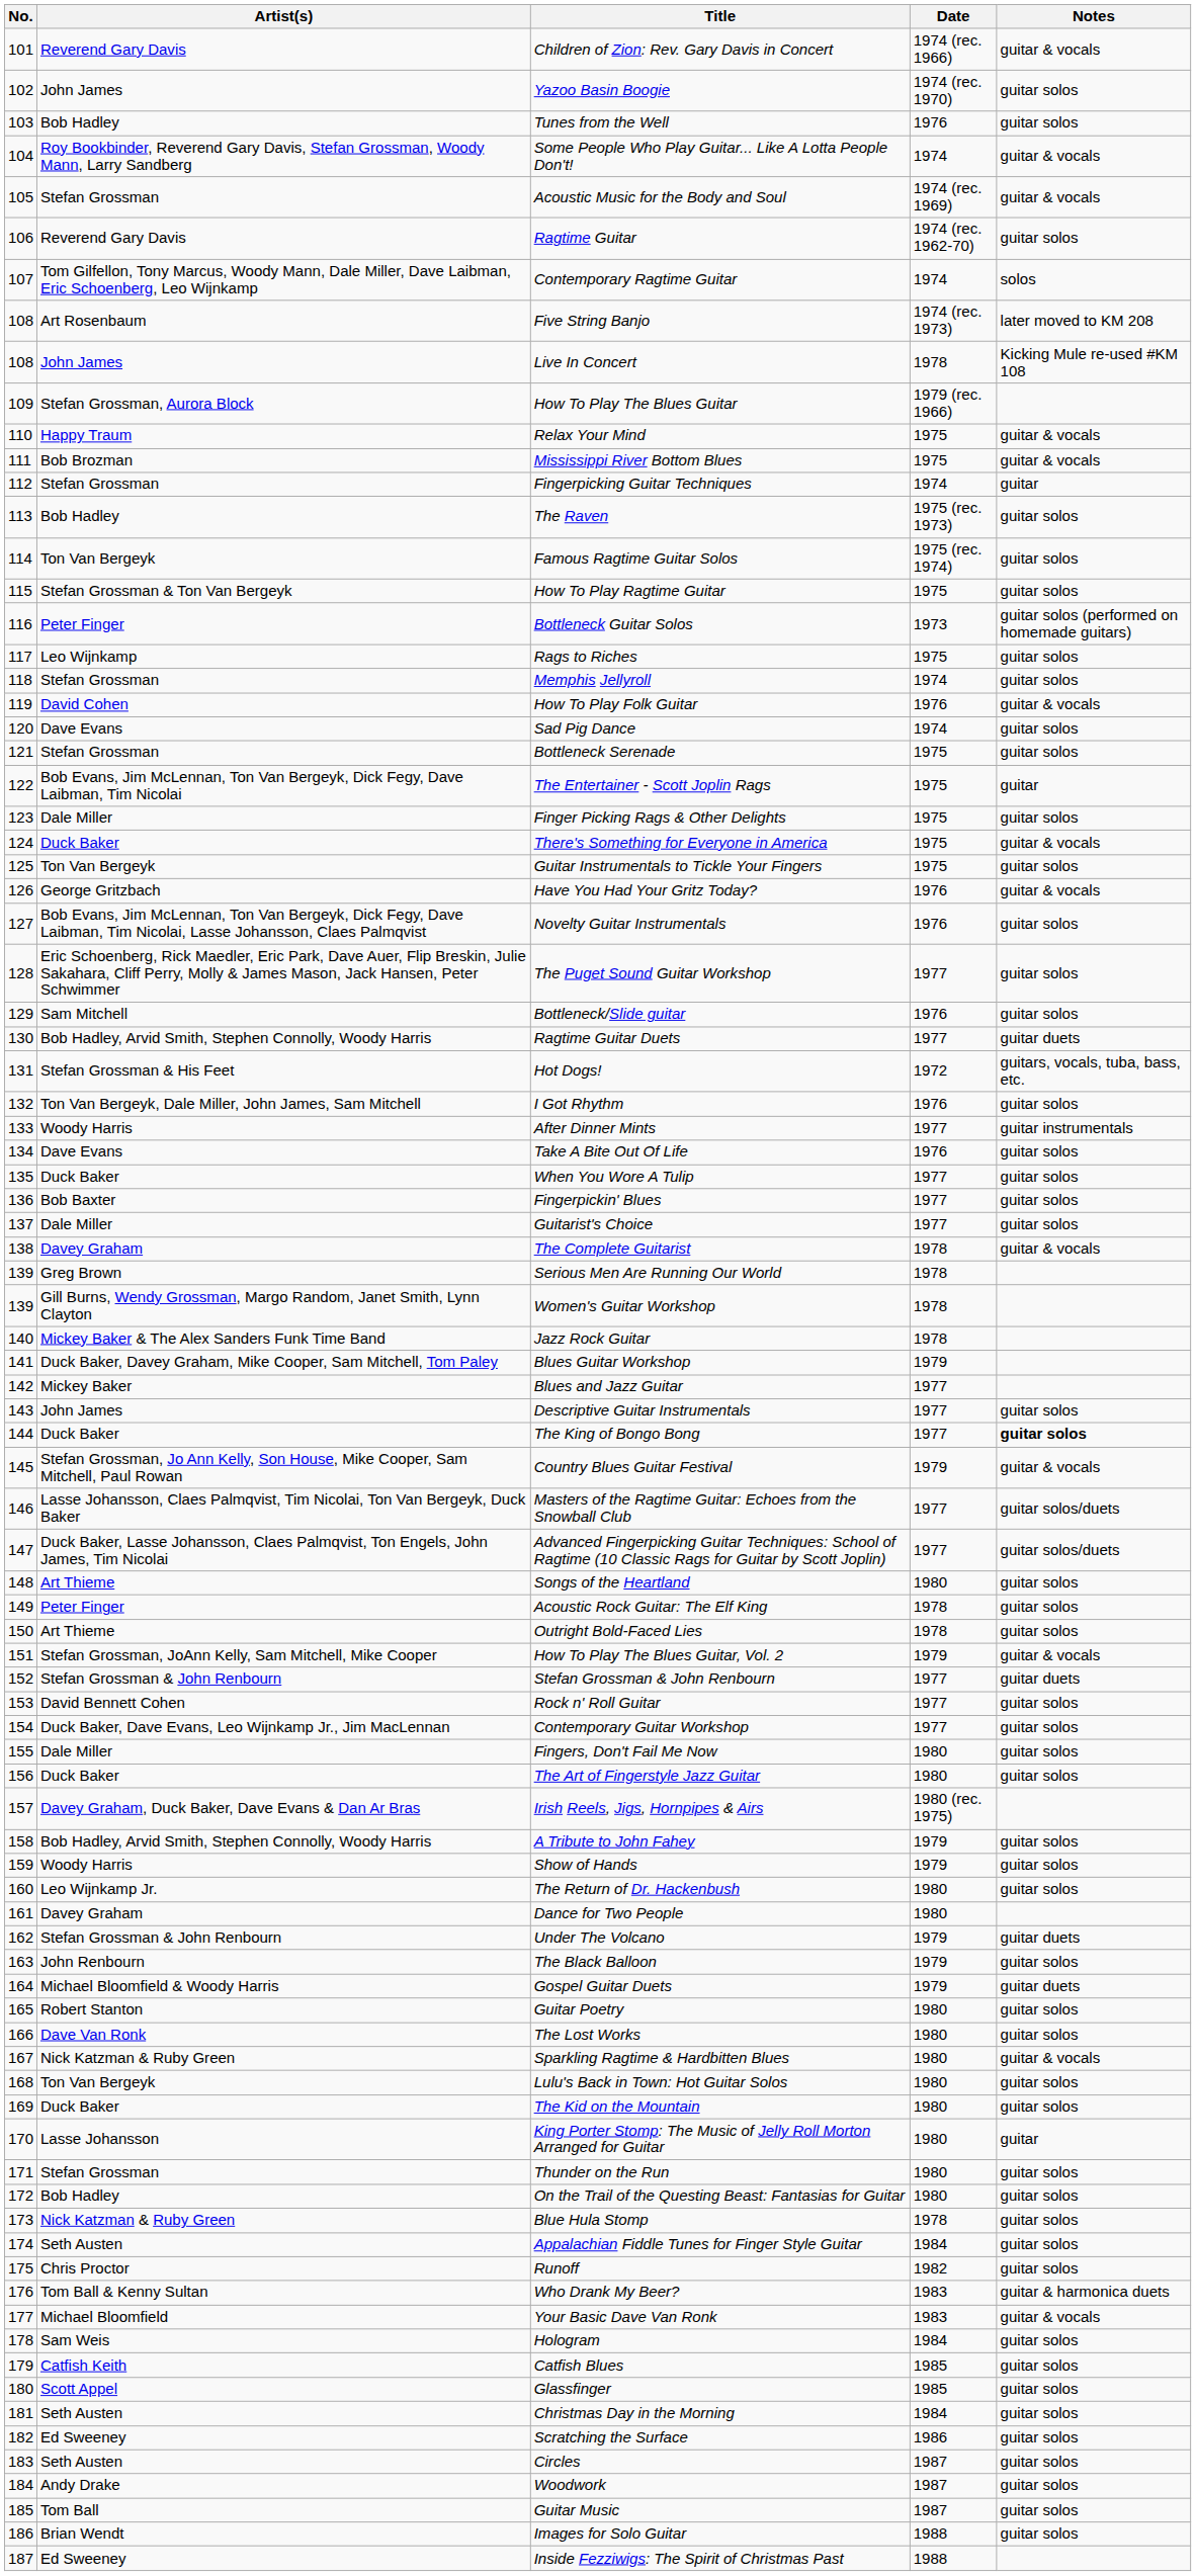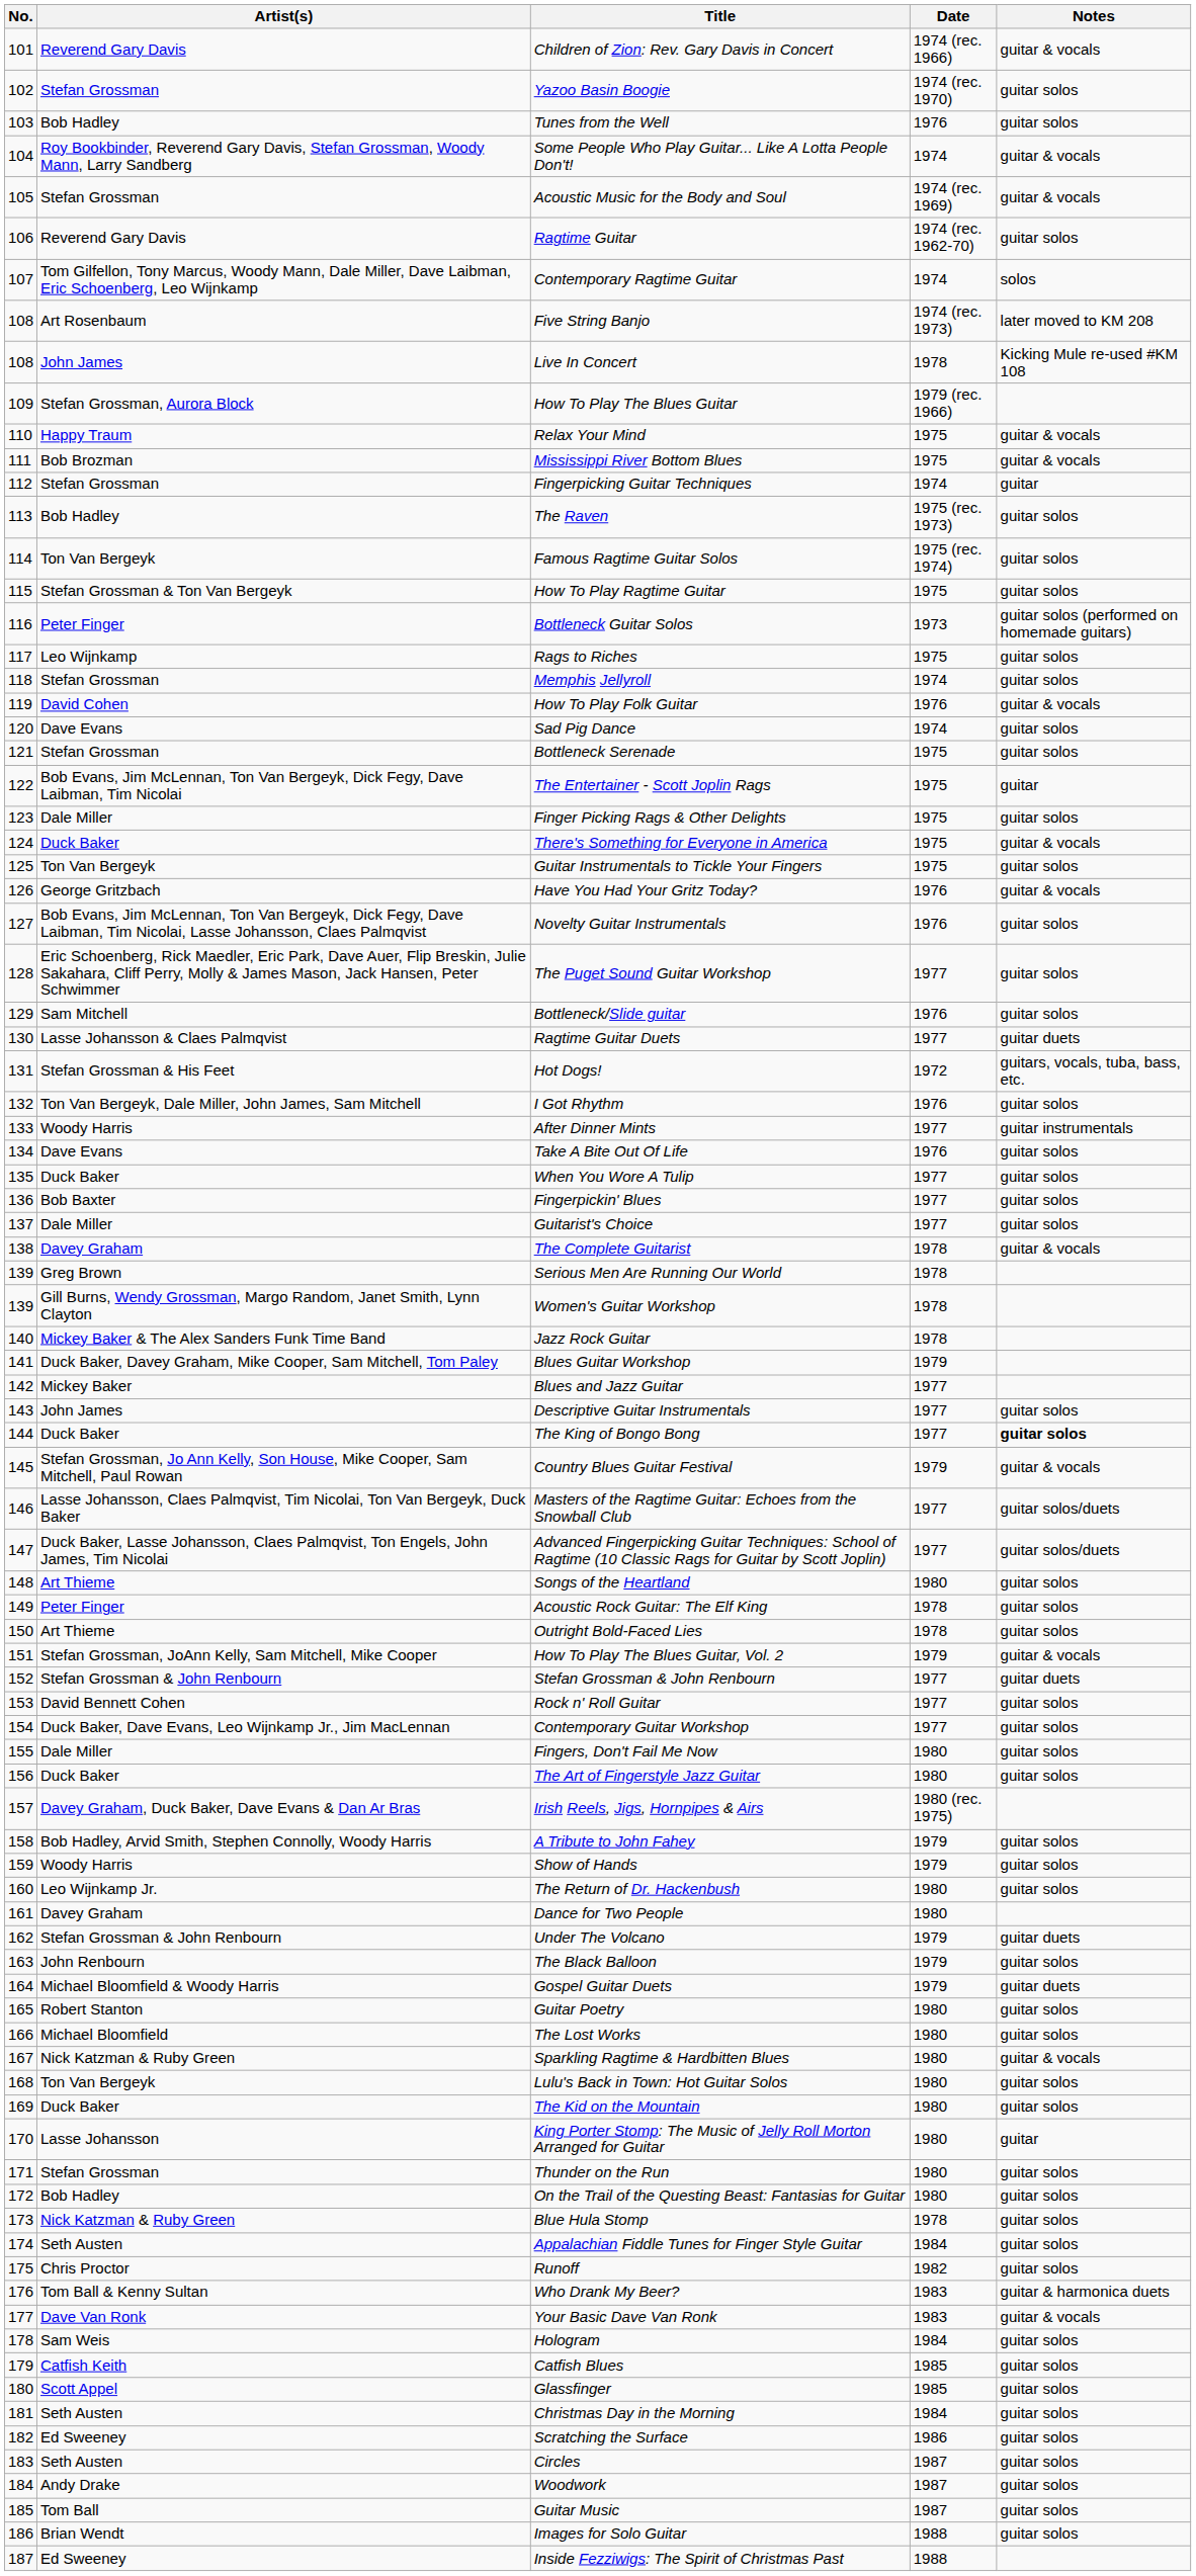Yazoo Basin Boogie | Artist(s): John James -> Stefan Grossman
Ragtime Guitar Duets | Artist(s): Bob Hadley, Arvid Smith, Stephen Connolly, Woody Harris -> Lasse Johansson & Claes Palmqvist
The Lost Works | Artist(s): Dave Van Ronk -> Michael Bloomfield
Your Basic Dave Van Ronk | Artist(s): Michael Bloomfield -> Dave Van Ronk
